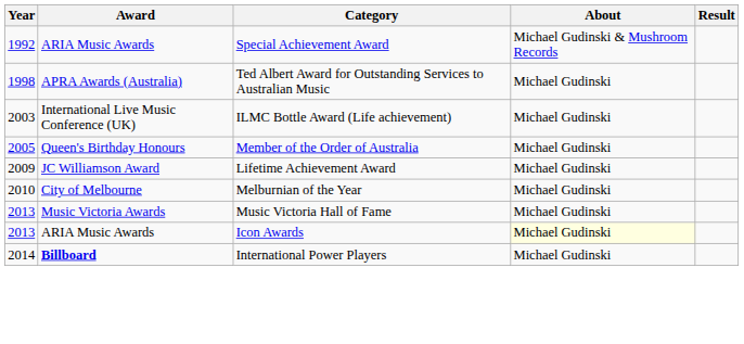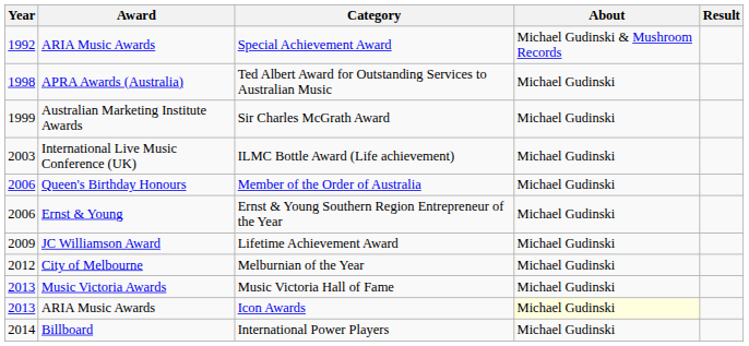+ row: 1999 | Australian Marketing Institute Awards | Sir Charles McGrath Award | Michael Gudinski
Member of the Order of Australia | Year: 2005 -> 2006
+ row: 2006 | Ernst & Young | Ernst & Young Southern Region Entrepreneur of the Year | Michael Gudinski
Melburnian of the Year | Year: 2010 -> 2012
International Power Players | Award: bold -> normal
